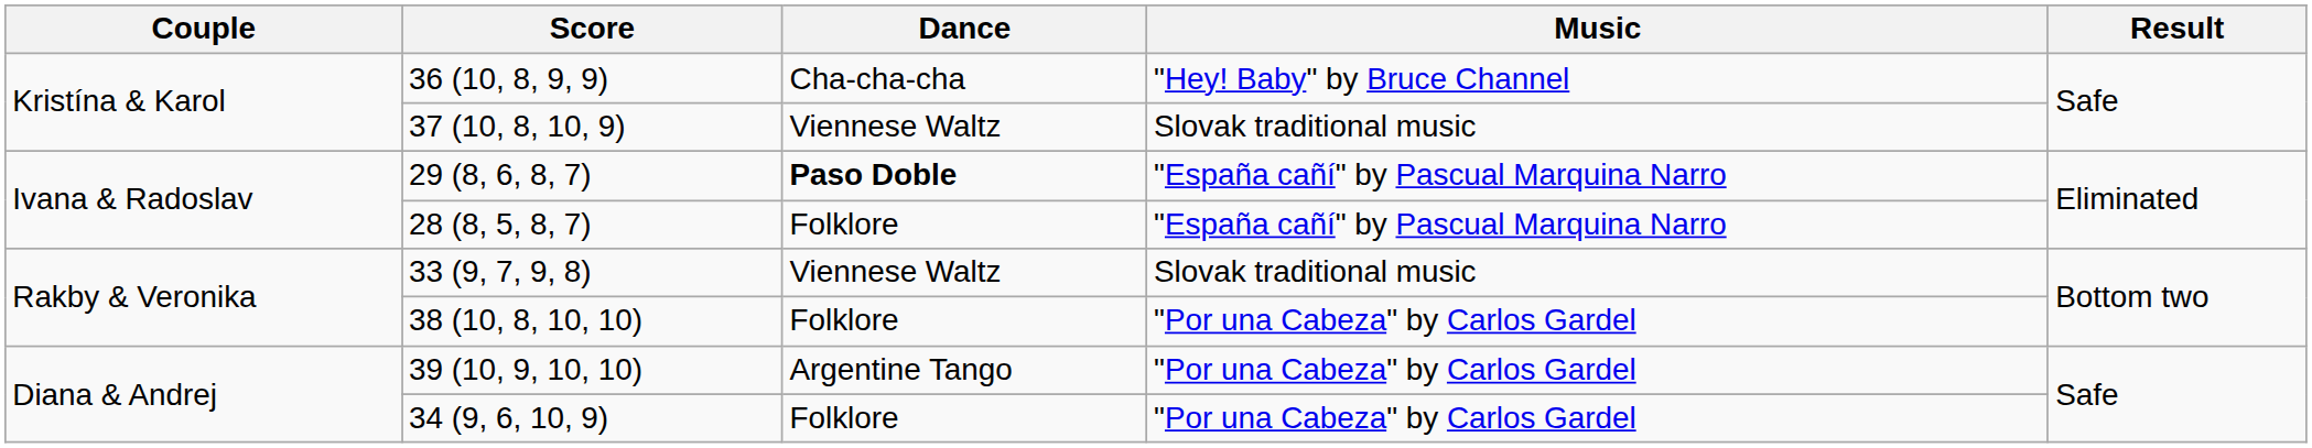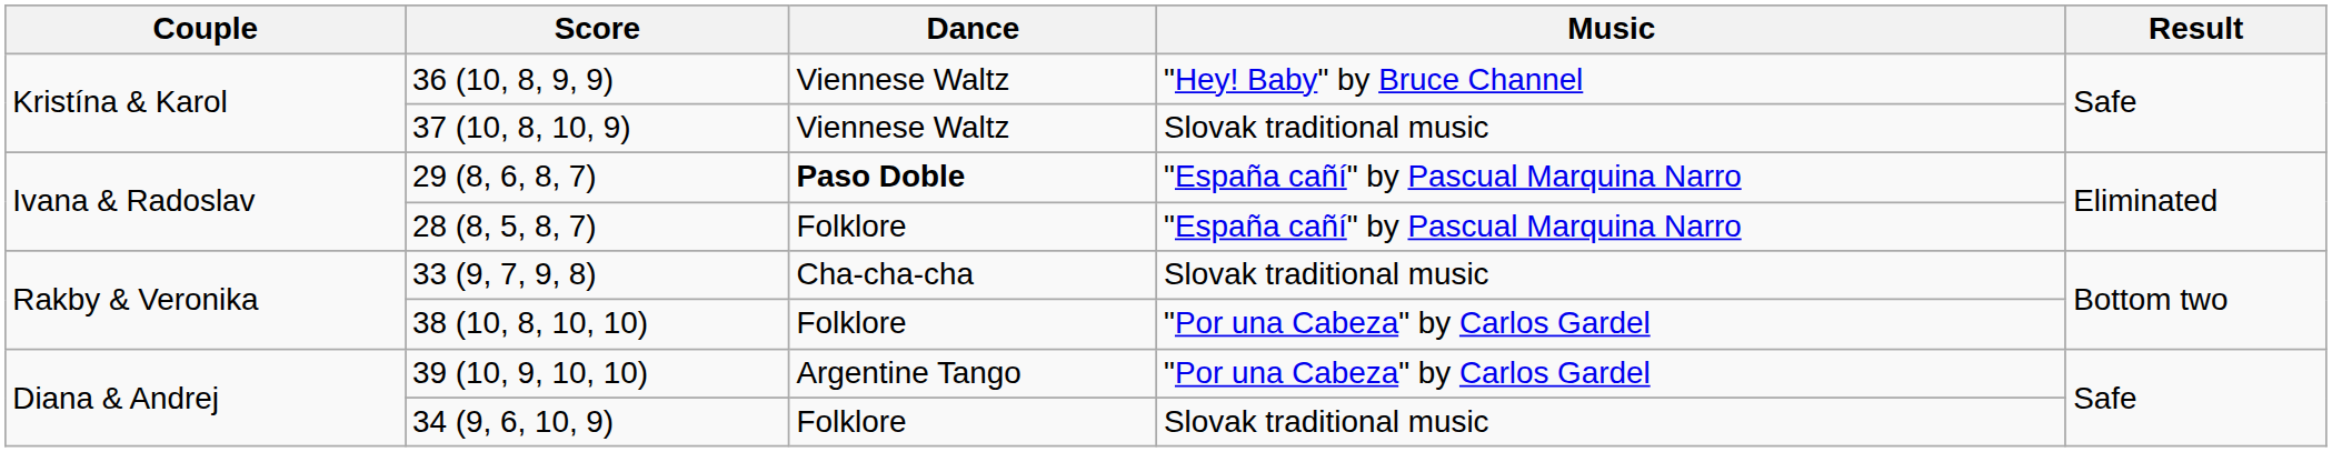36 (10, 8, 9, 9) | Dance: Cha-cha-cha -> Viennese Waltz
33 (9, 7, 9, 8) | Dance: Viennese Waltz -> Cha-cha-cha
34 (9, 6, 10, 9) | Music: "Por una Cabeza" by Carlos Gardel -> Slovak traditional music
